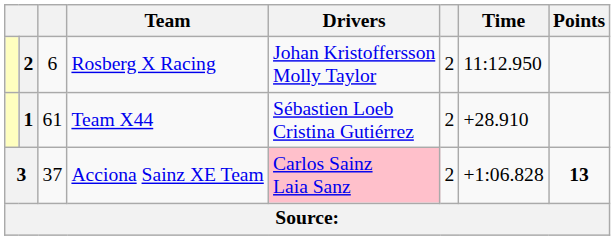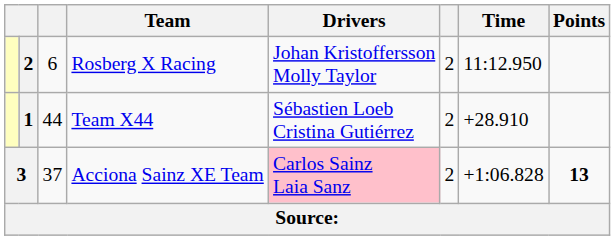Team X44 | column 3: 61 -> 44
